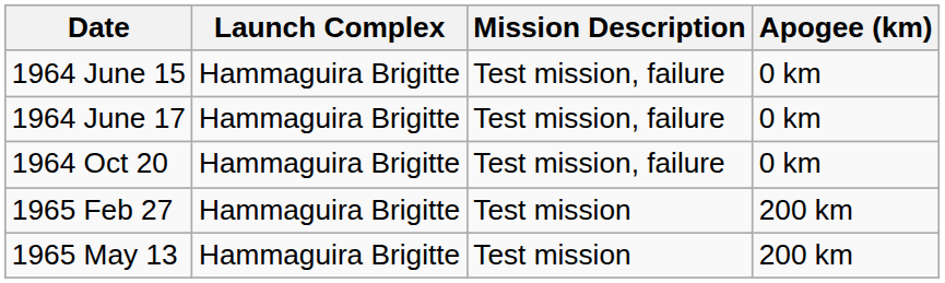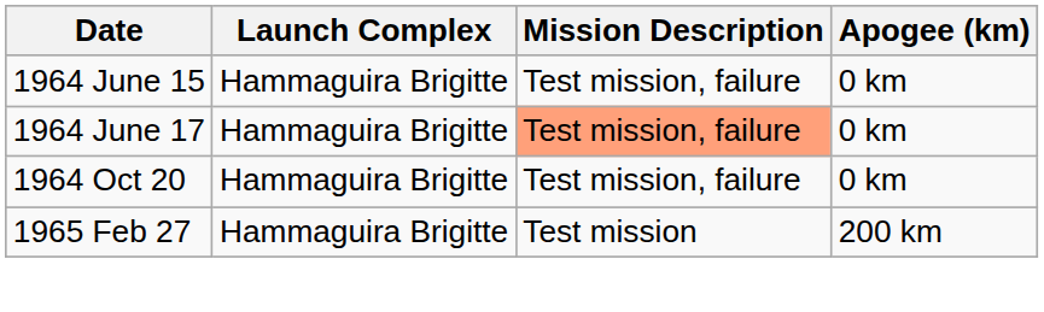1964 June 17 | Mission Description: no background -> lightsalmon background
- row: 1965 May 13 | Hammaguira Brigitte | Test mission | 200 km
